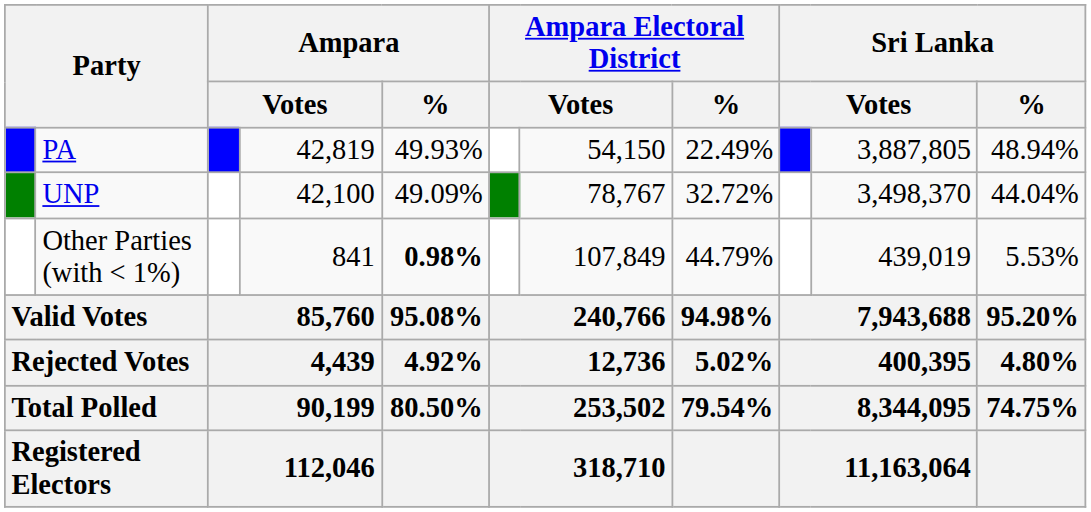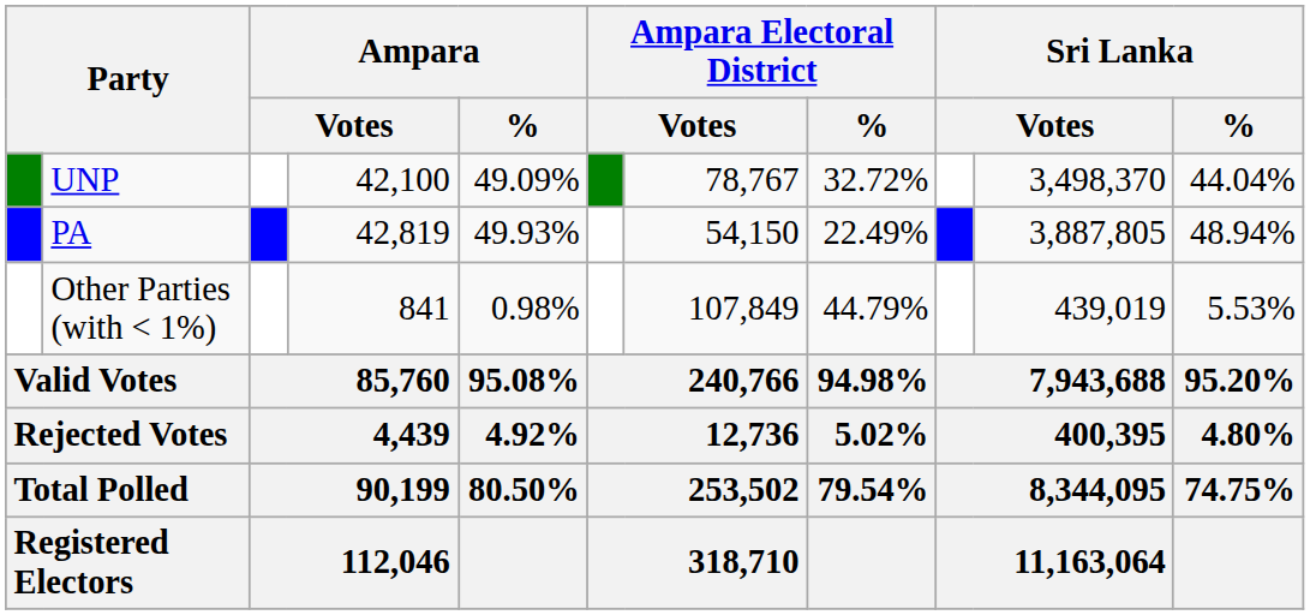rows swapped: PA <-> UNP
Other Parties (with < 1%) | Ampara / %: bold -> normal
